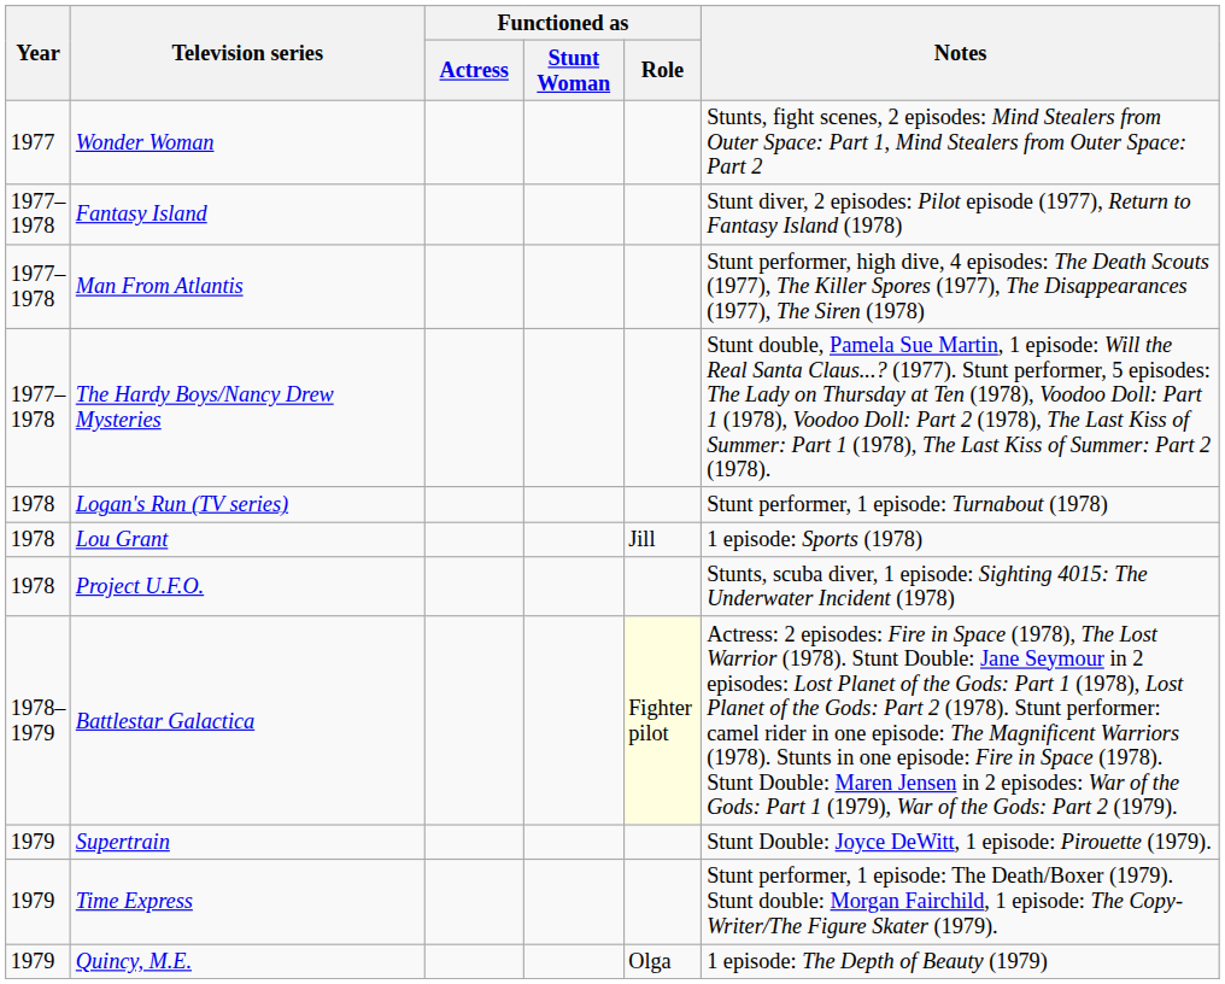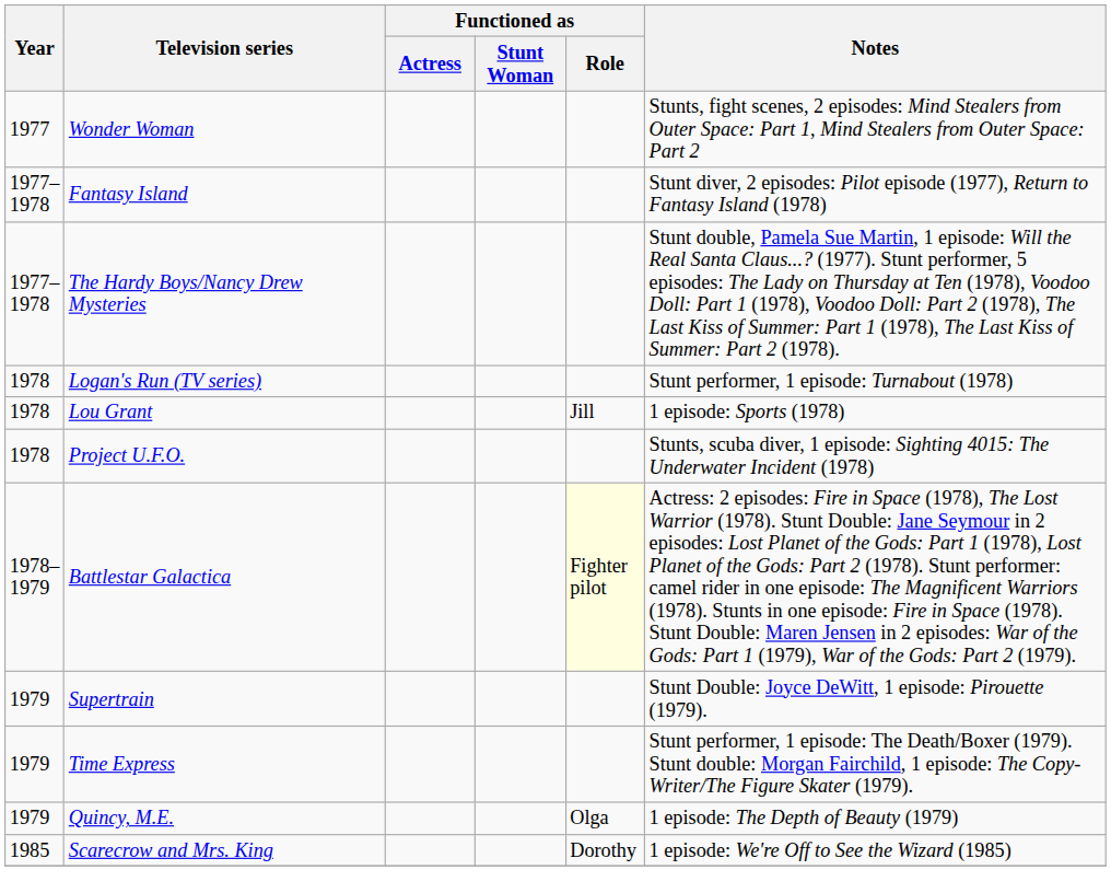- row: 1977–1978 | Man From Atlantis | Stunt performer, high dive, 4 episodes: The Death Scouts (1977), The Killer Spores (1977), The Disappearances (1977), The Siren (1978)
+ row: 1985 | Scarecrow and Mrs. King | Dorothy | 1 episode: We're Off to See the Wizard (1985)
